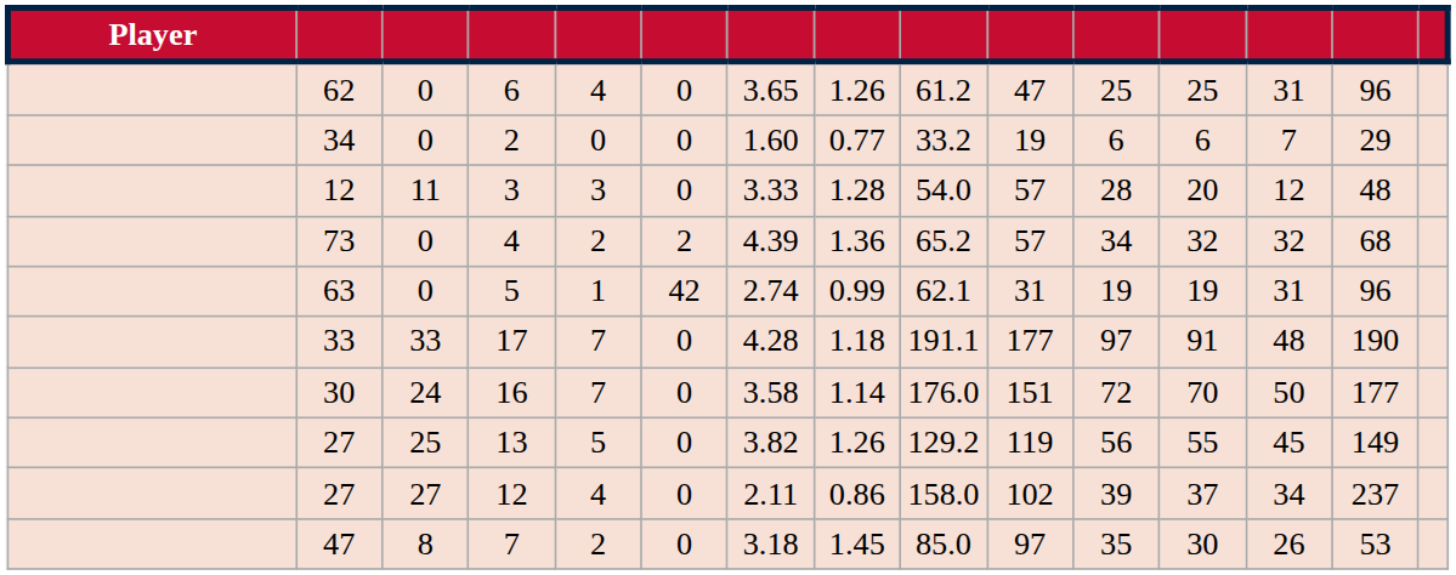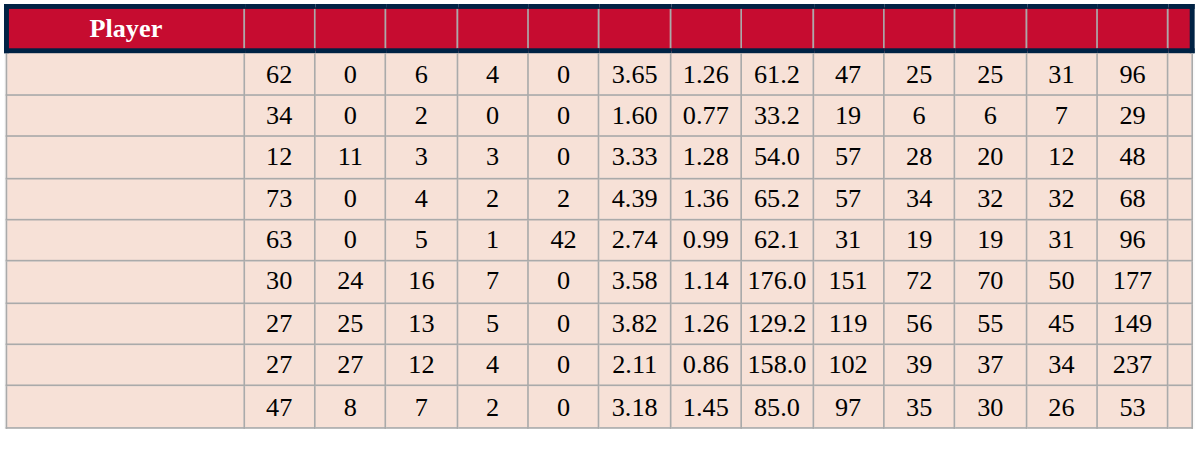- row: 33 | 33 | 17 | 7 | 0 | 4.28 | 1.18 | 191.1 | 177 | 97 | 91 | 48 | 190
